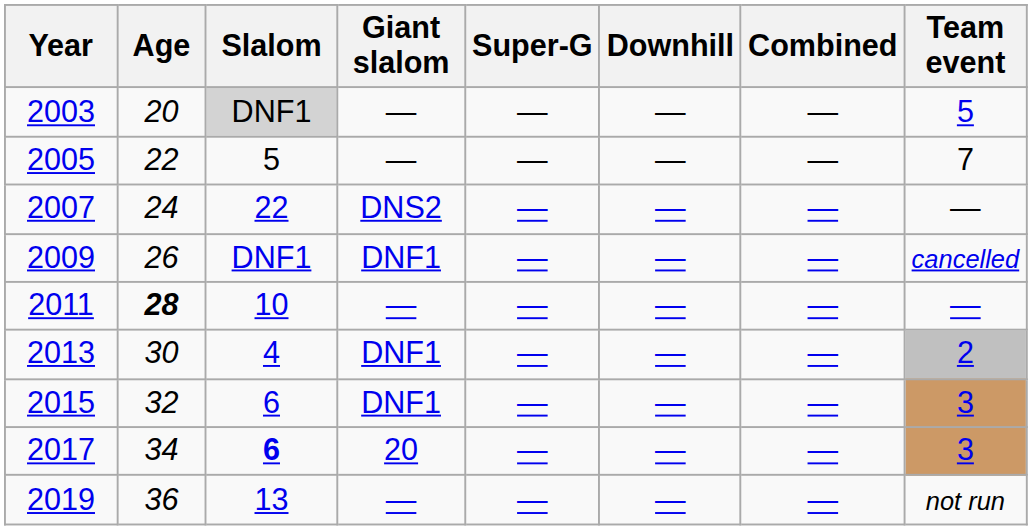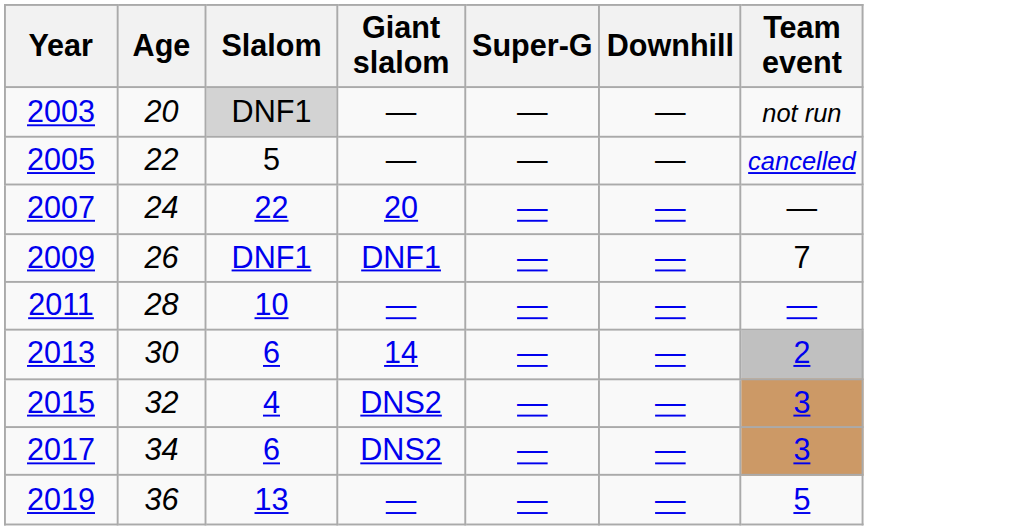- column: Combined | — | — | — | — | — | — | — | — | —
2003 | Team event: 5 -> not run
2005 | Team event: 7 -> cancelled
2007 | Giant slalom: DNS2 -> 20
2009 | Team event: cancelled -> 7
2011 | Age: bold -> normal
2013 | Slalom: 4 -> 6
2013 | Giant slalom: DNF1 -> 14
2015 | Slalom: 6 -> 4
2015 | Giant slalom: DNF1 -> DNS2
2017 | Slalom: bold -> normal
2017 | Giant slalom: 20 -> DNS2
2019 | Team event: not run -> 5
